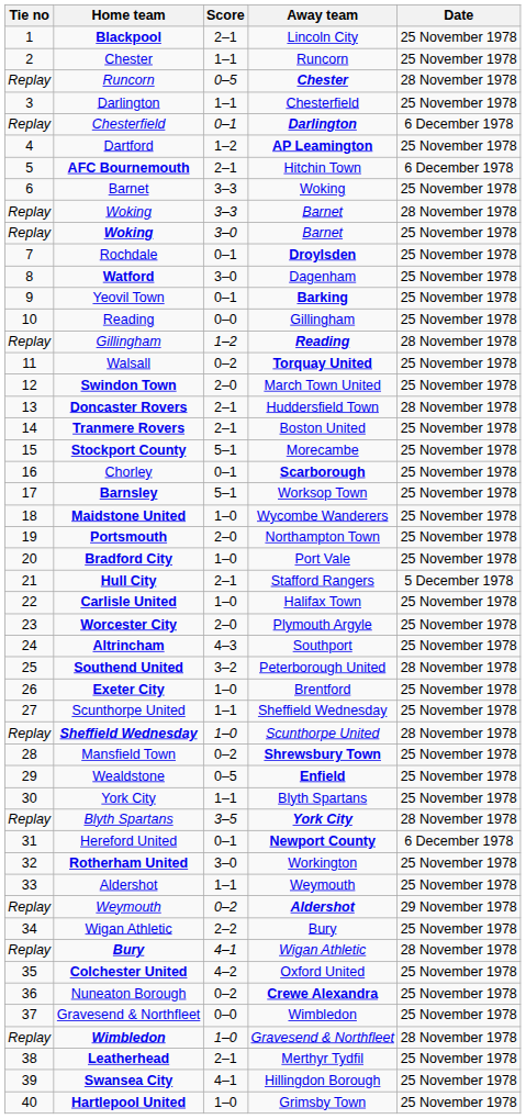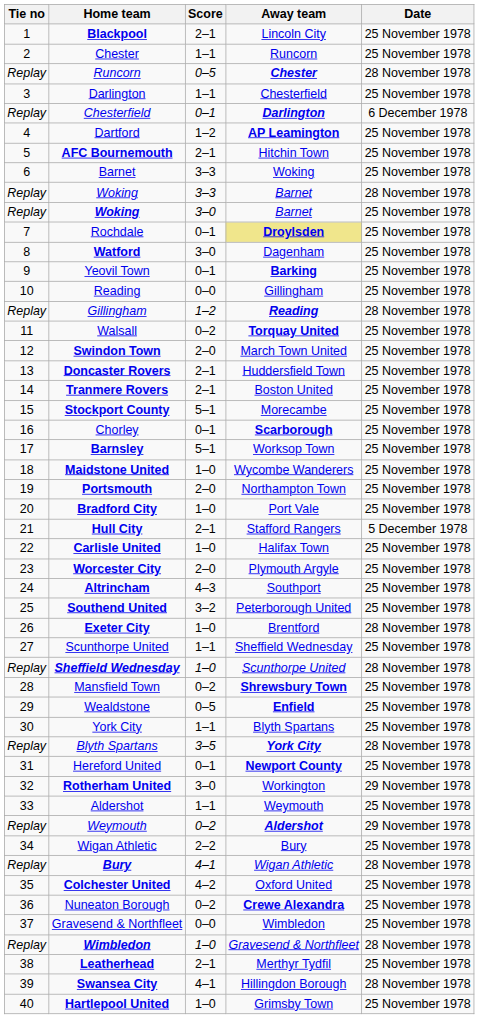AFC Bournemouth | Date: 6 December 1978 -> 25 November 1978
Rochdale | Away team: no background -> khaki background
Doncaster Rovers | Date: 28 November 1978 -> 25 November 1978
Southend United | Date: 28 November 1978 -> 25 November 1978
Exeter City | Date: 25 November 1978 -> 28 November 1978
Hereford United | Date: 6 December 1978 -> 25 November 1978
Rotherham United | Date: 25 November 1978 -> 29 November 1978
Swansea City | Date: 25 November 1978 -> 28 November 1978
